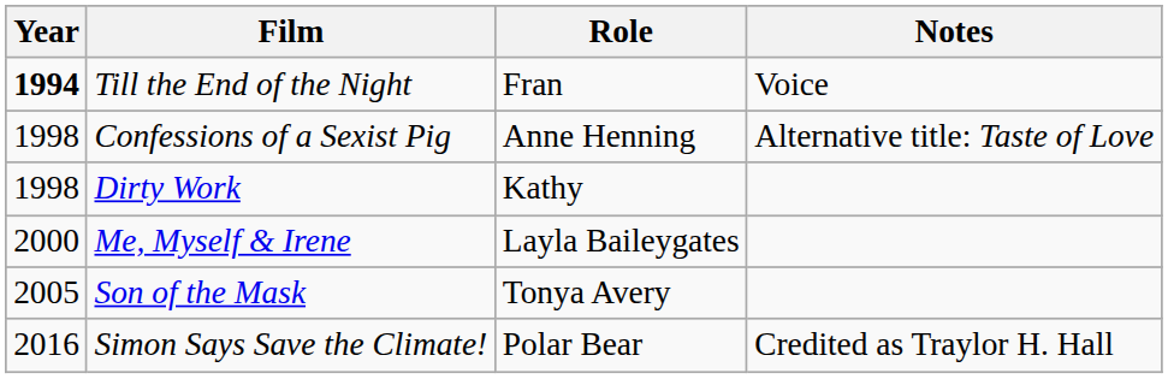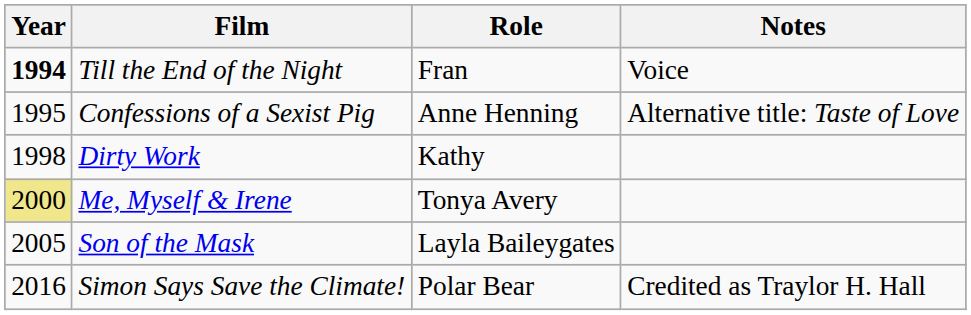Confessions of a Sexist Pig | Year: 1998 -> 1995
Me, Myself & Irene | Year: no background -> khaki background
Me, Myself & Irene | Role: Layla Baileygates -> Tonya Avery
Son of the Mask | Role: Tonya Avery -> Layla Baileygates
